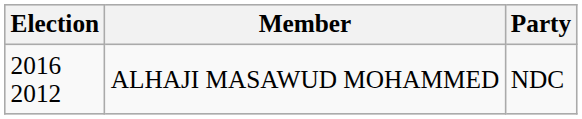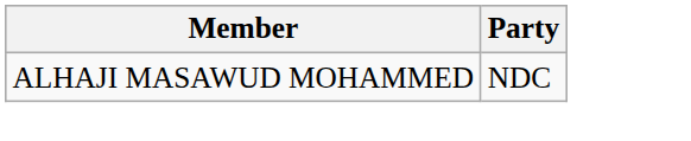- column: Election | 2016 2012
